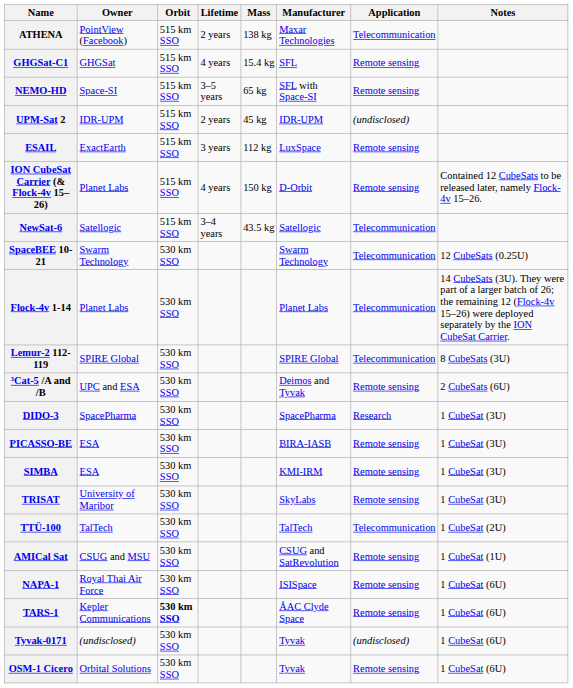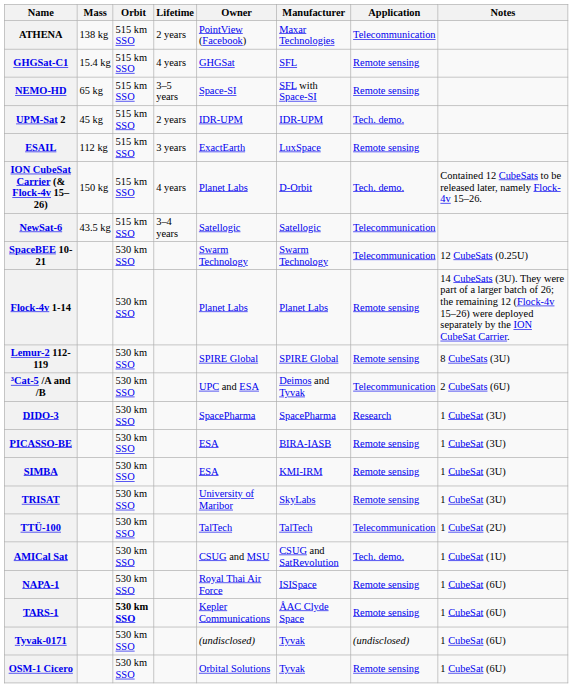columns swapped: Mass <-> Owner
UPM-Sat 2 | Application: (undisclosed) -> Tech. demo.
ION CubeSat Carrier (& Flock-4v 15–26) | Application: Remote sensing -> Tech. demo.
Flock-4v 1-14 | Application: Telecommunication -> Remote sensing
Lemur-2 112-119 | Application: Telecommunication -> Remote sensing
³Cat-5 /A and /B | Application: Remote sensing -> Telecommunication
AMICal Sat | Application: Remote sensing -> Tech. demo.
